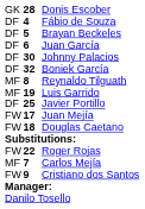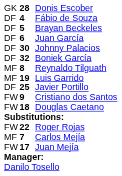rows swapped: Juan Mejía <-> Cristiano dos Santos
